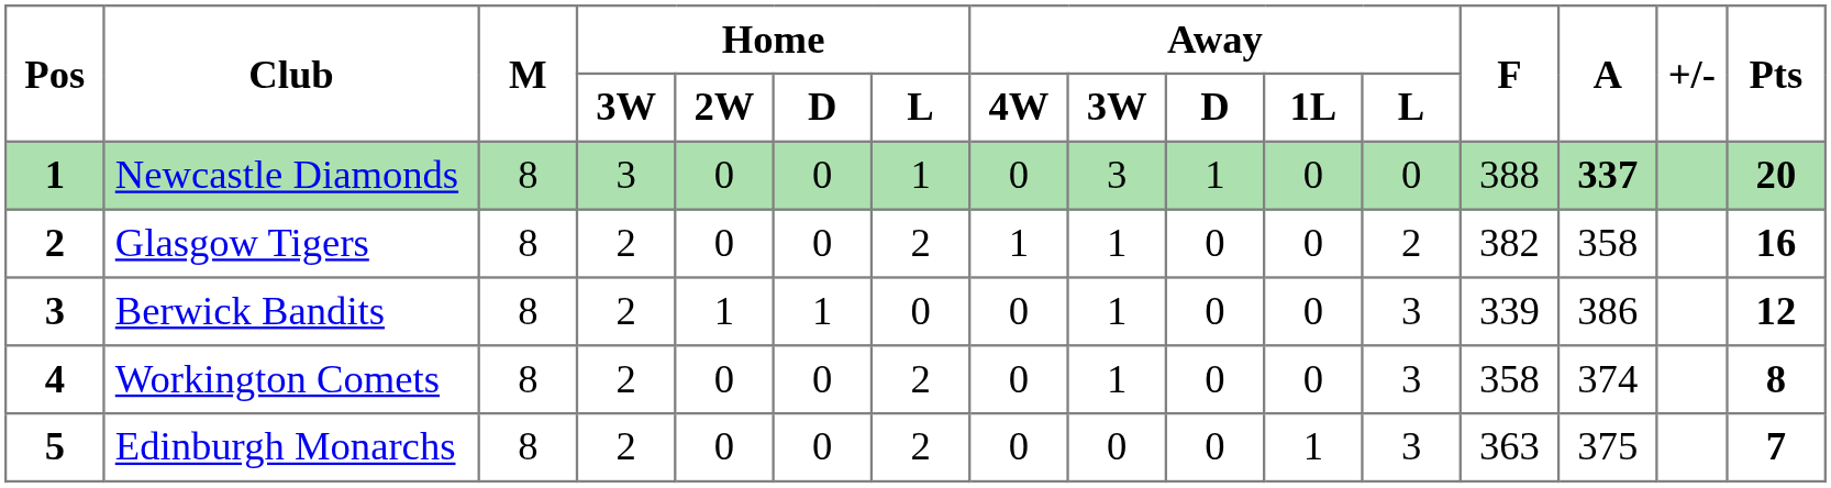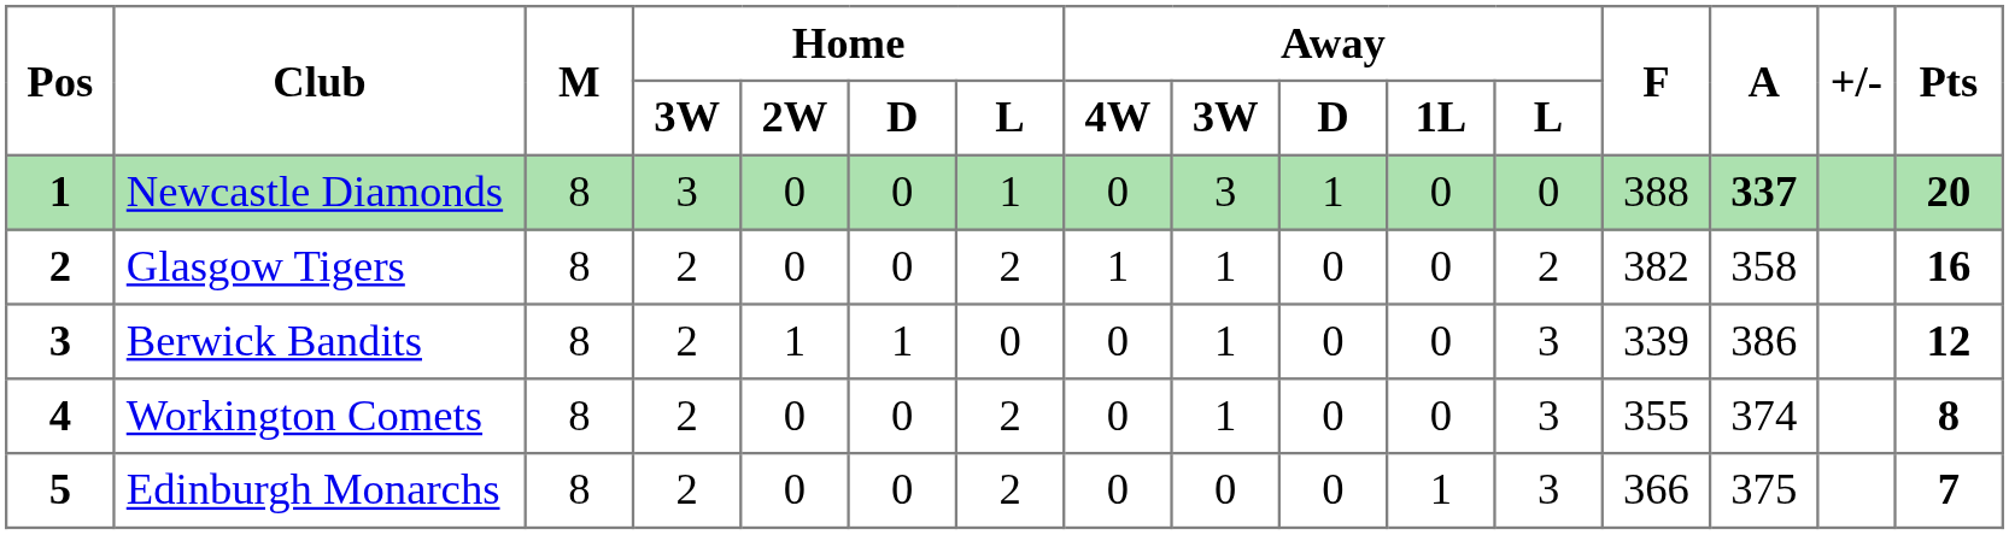Workington Comets | F: 358 -> 355
Edinburgh Monarchs | F: 363 -> 366
